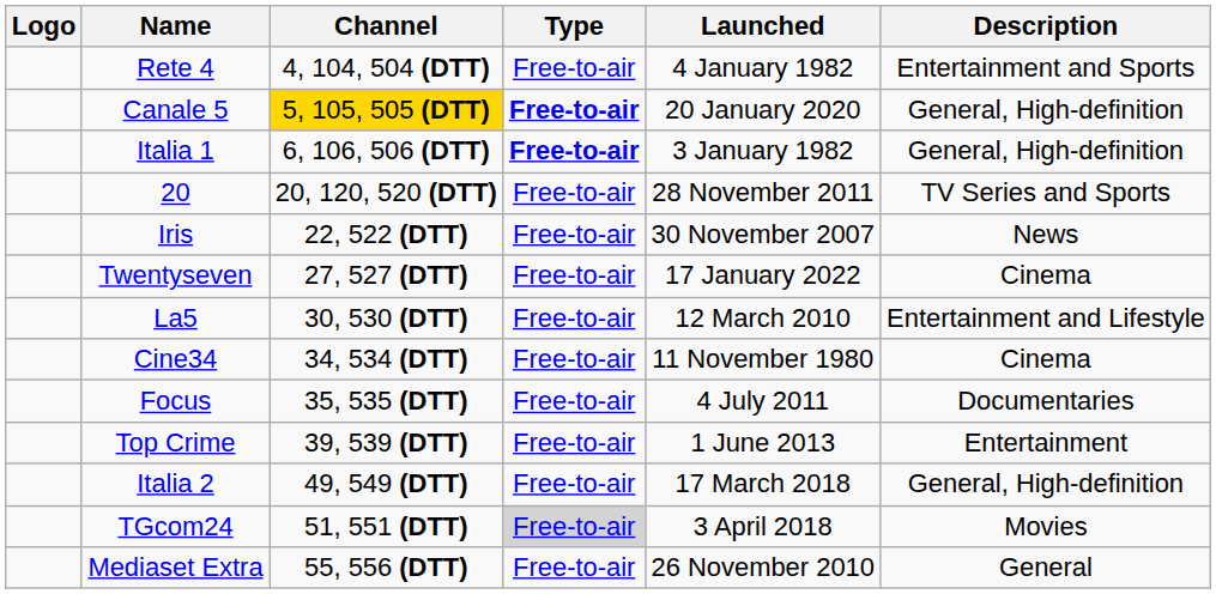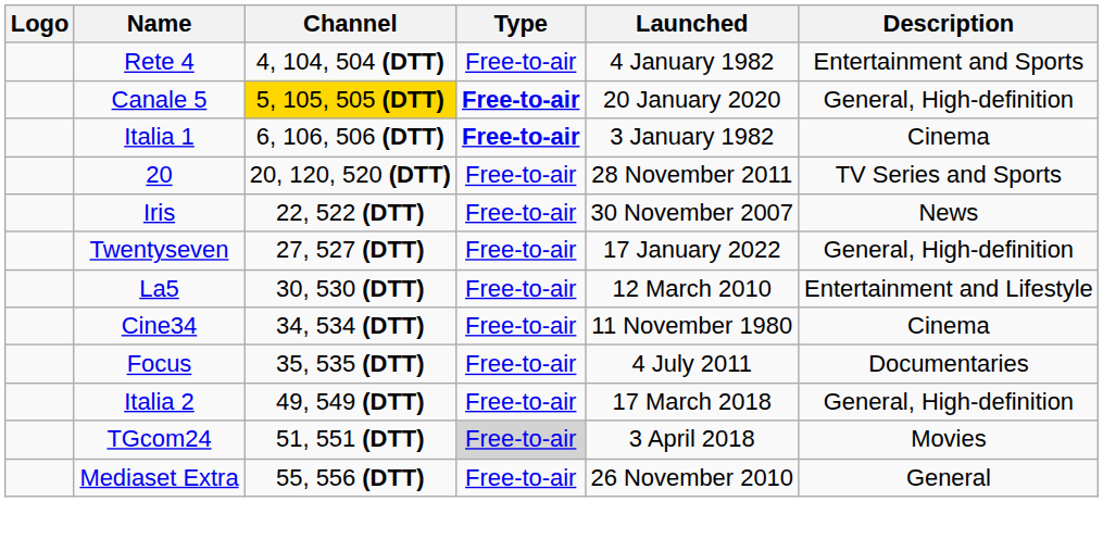Italia 1 | Description: General, High-definition -> Cinema
Twentyseven | Description: Cinema -> General, High-definition
- row: Top Crime | 39, 539 (DTT) | Free-to-air | 1 June 2013 | Entertainment
